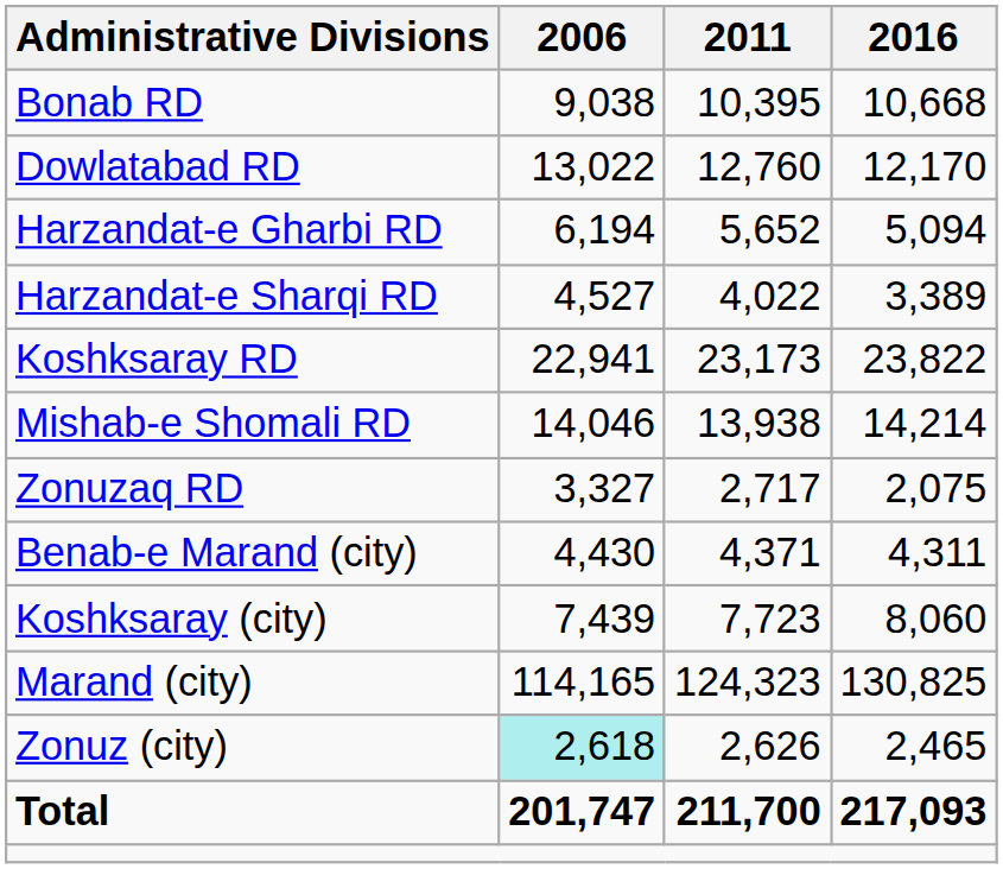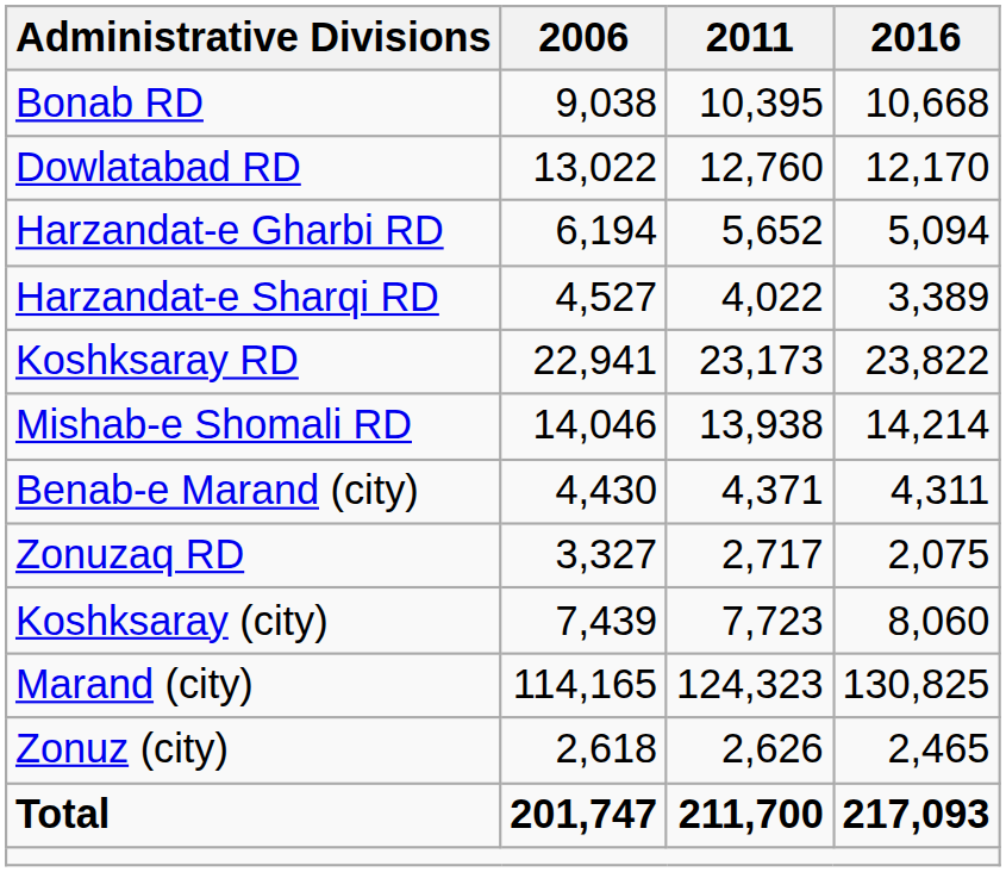rows swapped: Zonuzaq RD <-> Benab-e Marand (city)
Zonuz (city) | 2006: paleturquoise background -> no background
